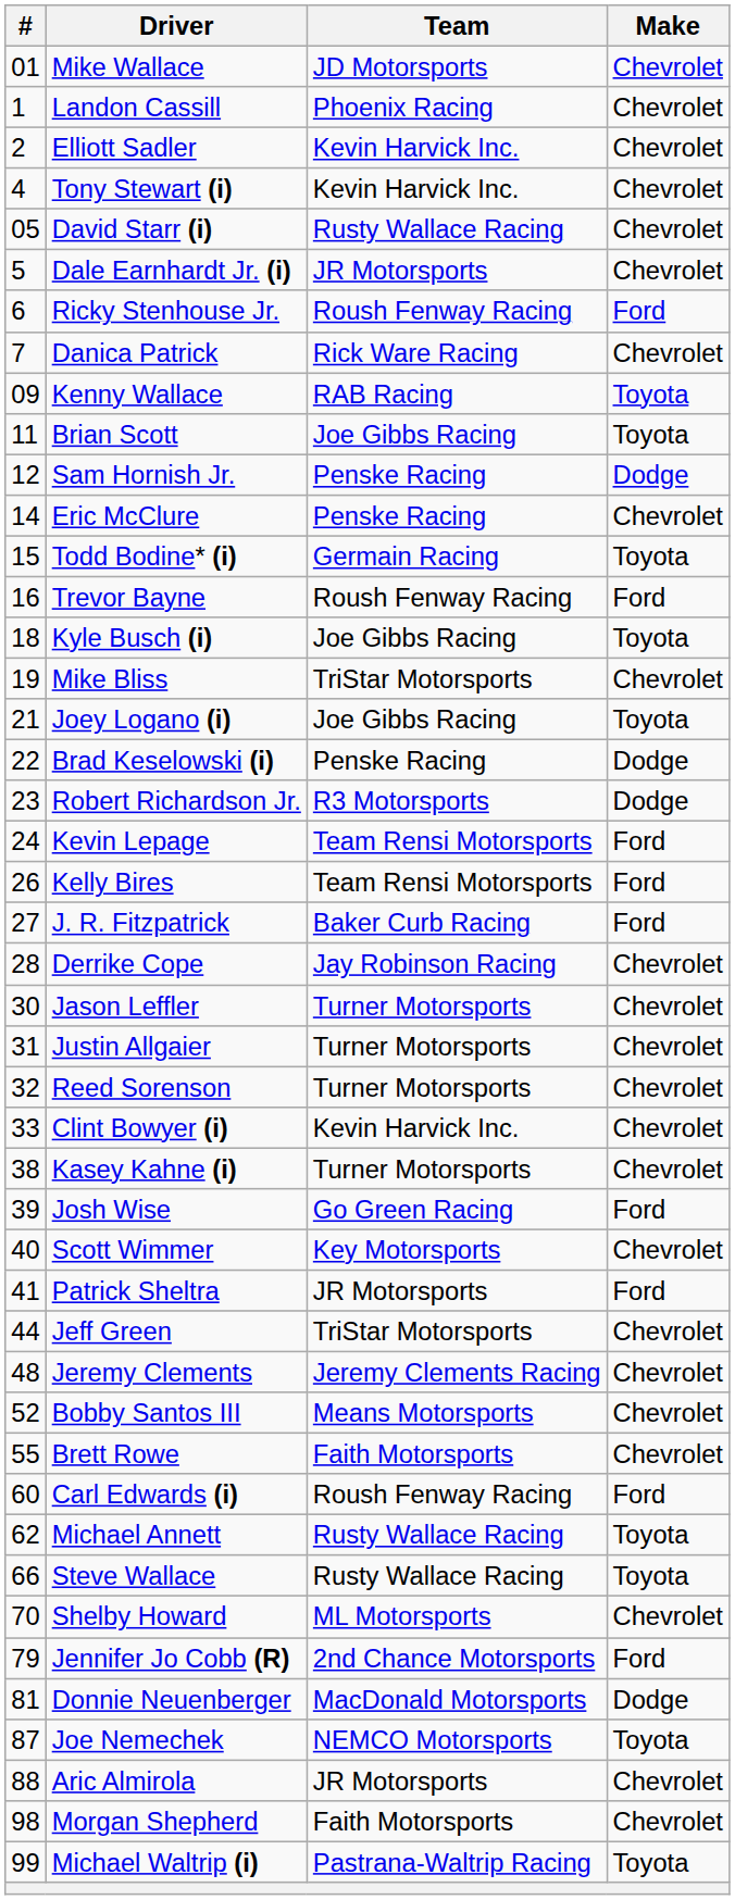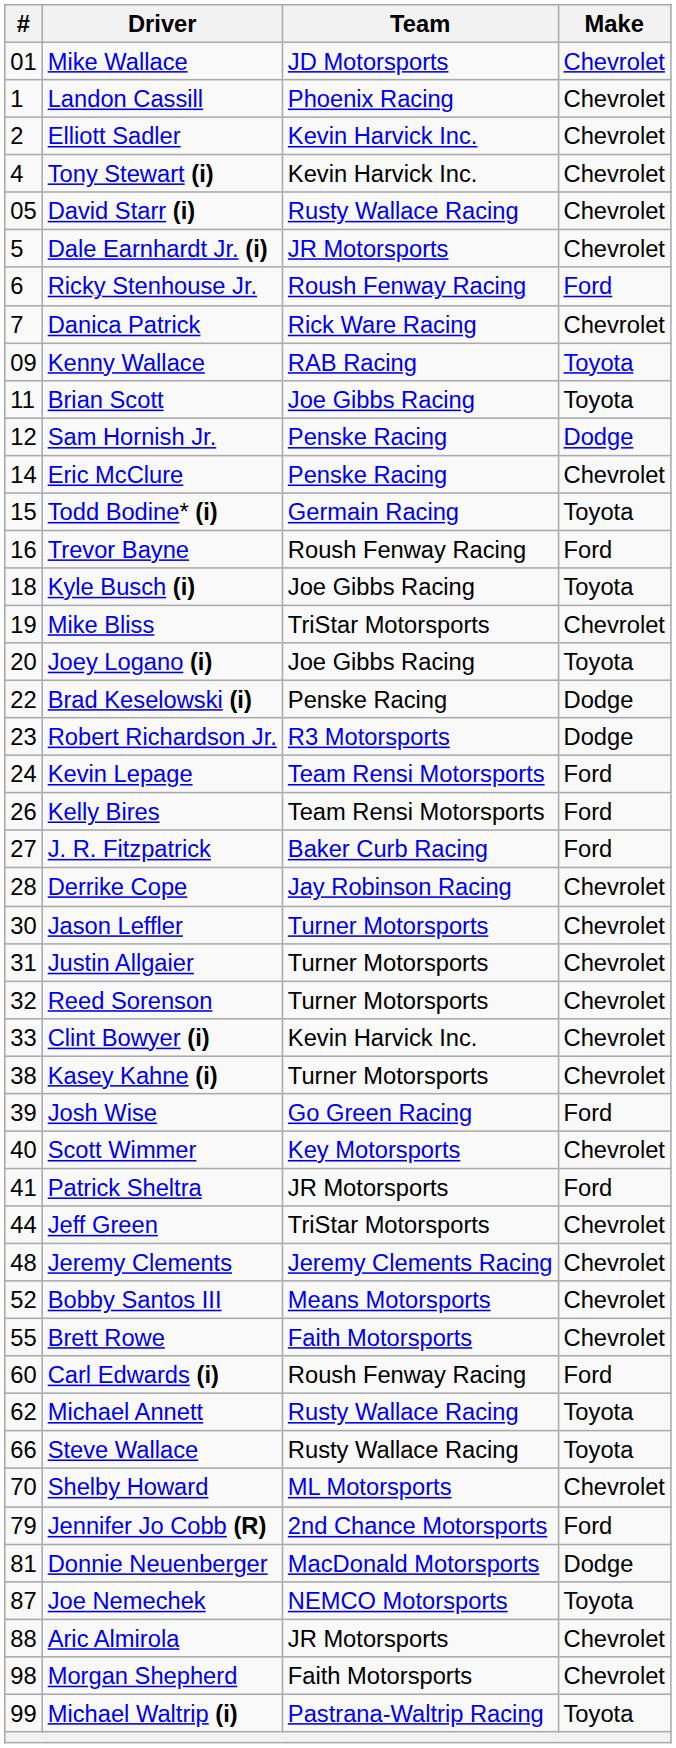Joey Logano (i) | #: 21 -> 20
